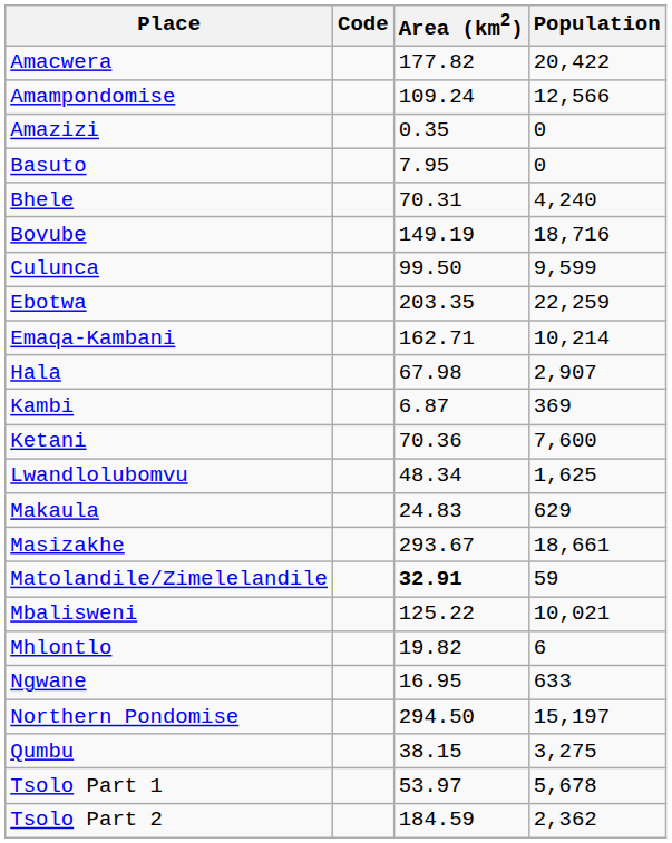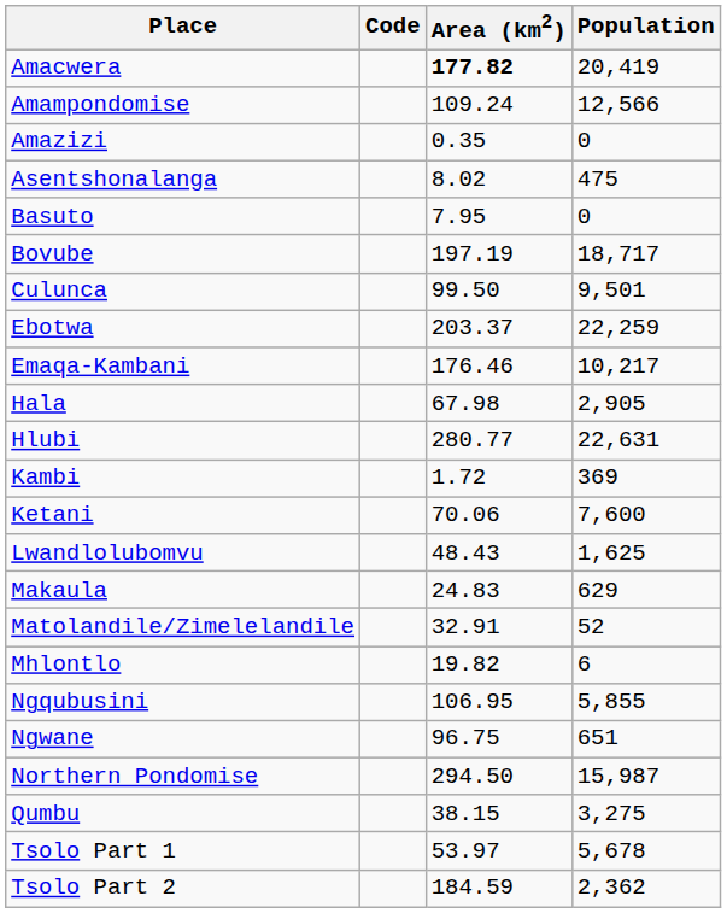Amacwera | Area (km2): normal -> bold
Amacwera | Population: 20,422 -> 20,419
+ row: Asentshonalanga | 8.02 | 475
- row: Bhele | 70.31 | 4,240
Bovube | Area (km2): 149.19 -> 197.19
Bovube | Population: 18,716 -> 18,717
Culunca | Population: 9,599 -> 9,501
Ebotwa | Area (km2): 203.35 -> 203.37
Emaqa-Kambani | Area (km2): 162.71 -> 176.46
Emaqa-Kambani | Population: 10,214 -> 10,217
Hala | Population: 2,907 -> 2,905
+ row: Hlubi | 280.77 | 22,631
Kambi | Area (km2): 6.87 -> 1.72
Ketani | Area (km2): 70.36 -> 70.06
Lwandlolubomvu | Area (km2): 48.34 -> 48.43
- row: Masizakhe | 293.67 | 18,661
Matolandile/Zimelelandile | Area (km2): bold -> normal
Matolandile/Zimelelandile | Population: 59 -> 52
- row: Mbalisweni | 125.22 | 10,021
+ row: Ngqubusini | 106.95 | 5,855
Ngwane | Area (km2): 16.95 -> 96.75
Ngwane | Population: 633 -> 651
Northern Pondomise | Population: 15,197 -> 15,987
